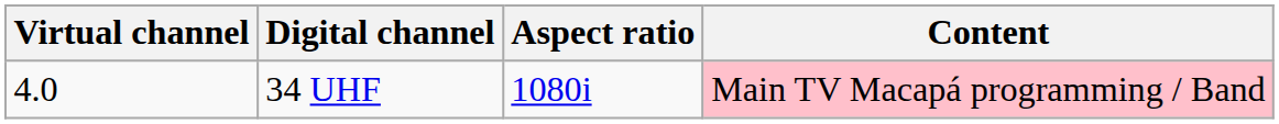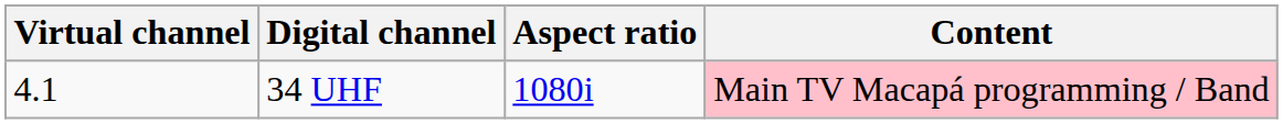34 UHF | Virtual channel: 4.0 -> 4.1
